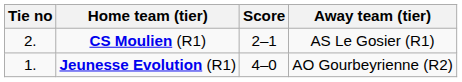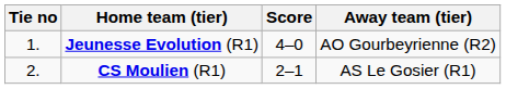rows swapped: Jeunesse Evolution (R1) <-> CS Moulien (R1)
